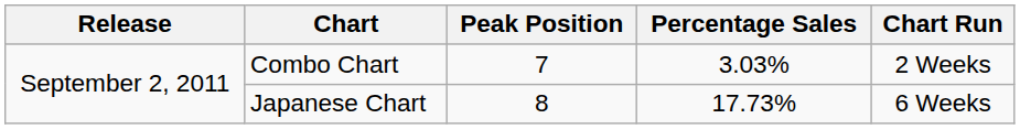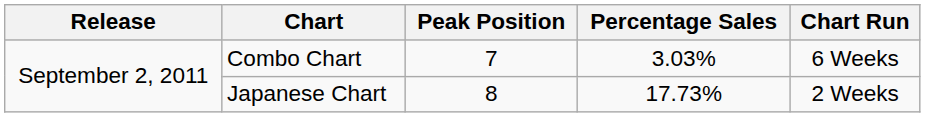Combo Chart | Chart Run: 2 Weeks -> 6 Weeks
Japanese Chart | Chart Run: 6 Weeks -> 2 Weeks
